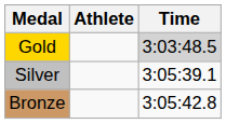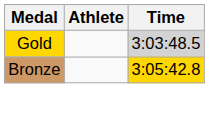- row: Silver | 3:05:39.1
Bronze | Time: no background -> gold background
